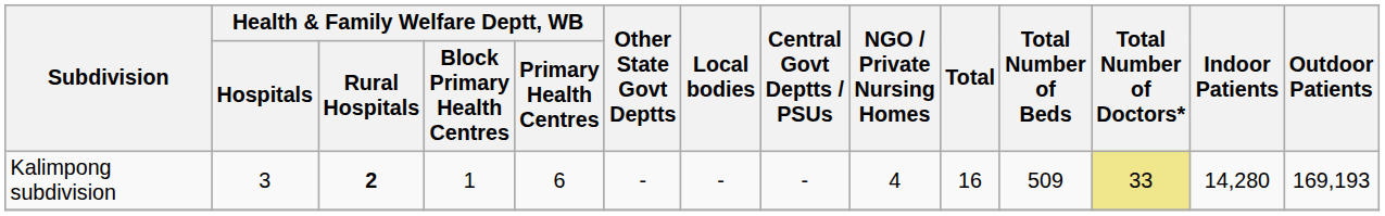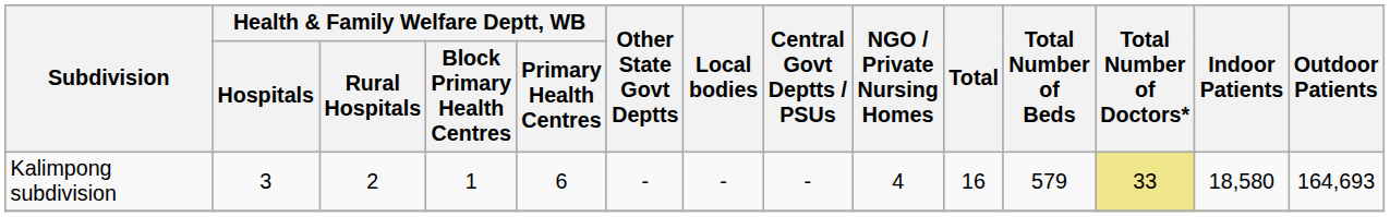Kalimpong subdivision | Health & Family Welfare Deptt, WB / Rural Hospitals: bold -> normal
Kalimpong subdivision | Total Number of Beds: 509 -> 579
Kalimpong subdivision | Indoor Patients: 14,280 -> 18,580
Kalimpong subdivision | Outdoor Patients: 169,193 -> 164,693
